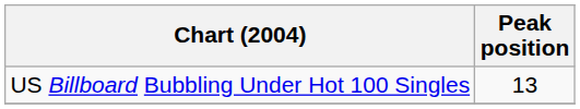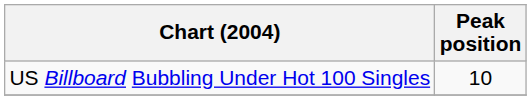US Billboard Bubbling Under Hot 100 Singles | Peak position: 13 -> 10
